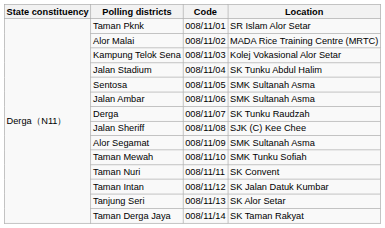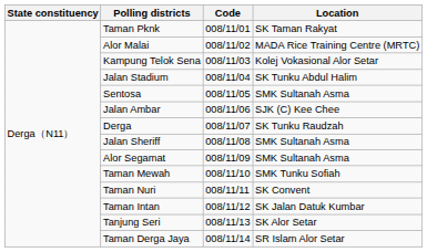Taman Pknk | Location: SR Islam Alor Setar -> SK Taman Rakyat
Jalan Ambar | Location: SMK Sultanah Asma -> SJK (C) Kee Chee
Jalan Sheriff | Location: SJK (C) Kee Chee -> SMK Sultanah Asma
Taman Derga Jaya | Location: SK Taman Rakyat -> SR Islam Alor Setar
